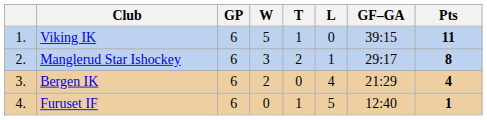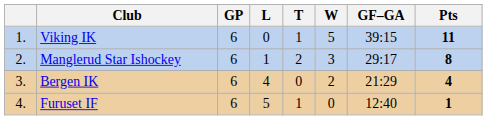columns swapped: W <-> L
